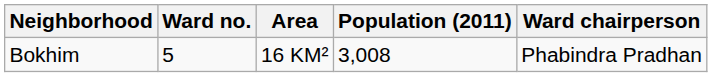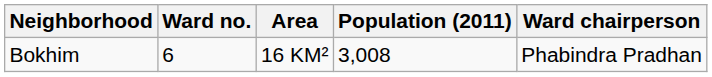Bokhim | Ward no.: 5 -> 6
